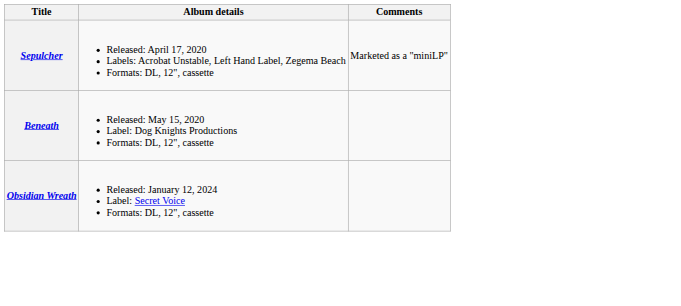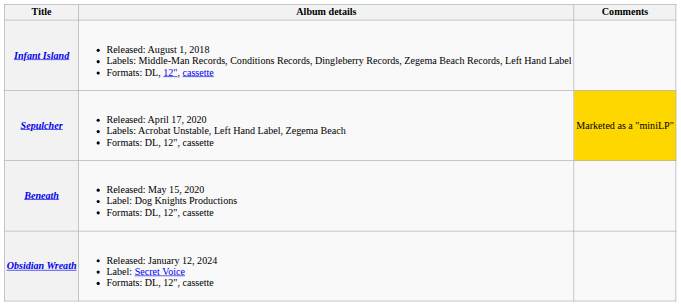+ row: Infant Island | Released: August 1, 2018 Labels: Middle-Man Records, Conditions Records, Dingleberry Records, Zegema Beach Records, Left Hand Label Formats: DL, 12", cassette
Sepulcher | Comments: no background -> gold background
